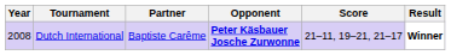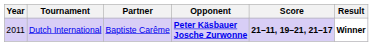Dutch International | Year: 2008 -> 2011
Dutch International | Score: normal -> bold
